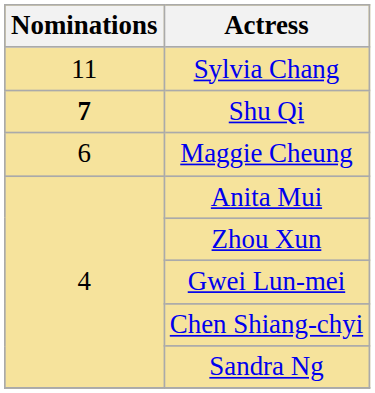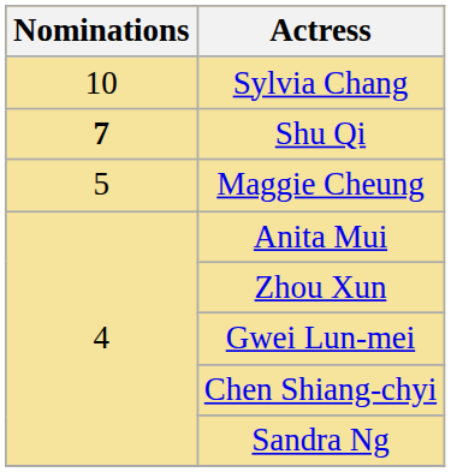Sylvia Chang | Nominations: 11 -> 10
Maggie Cheung | Nominations: 6 -> 5
